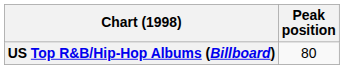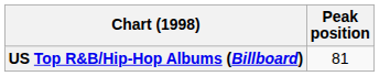US Top R&B/Hip-Hop Albums (Billboard) | Peak position: 80 -> 81
